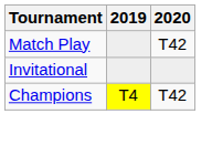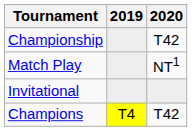+ row: Championship | T42
Match Play | 2020: T42 -> NT1
